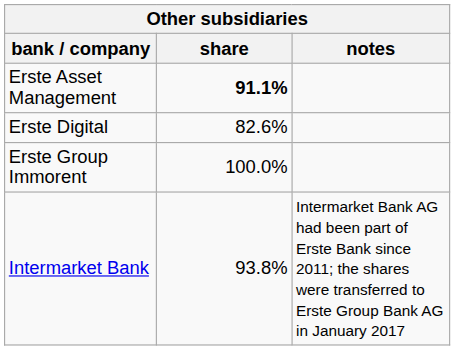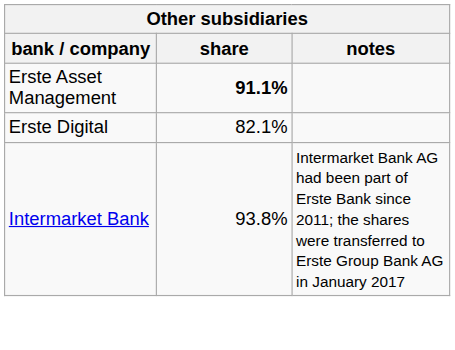Erste Digital | share: 82.6% -> 82.1%
- row: Erste Group Immorent | 100.0%
